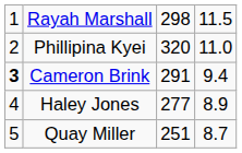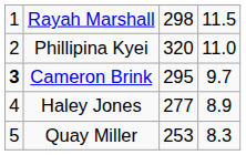Cameron Brink | column 3: 291 -> 295
Cameron Brink | column 4: 9.4 -> 9.7
Quay Miller | column 3: 251 -> 253
Quay Miller | column 4: 8.7 -> 8.3
